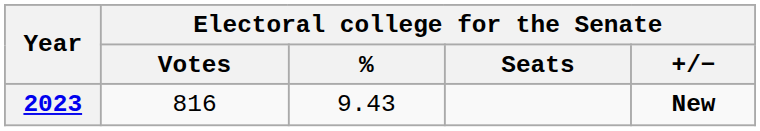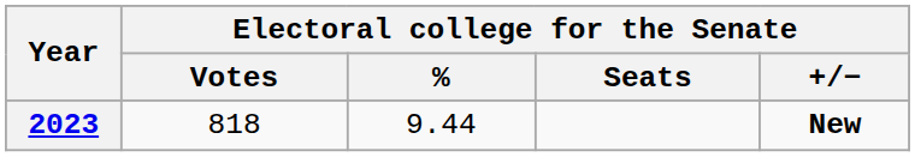2023 | Electoral college for the Senate / Votes: 816 -> 818
2023 | Electoral college for the Senate / %: 9.43 -> 9.44
